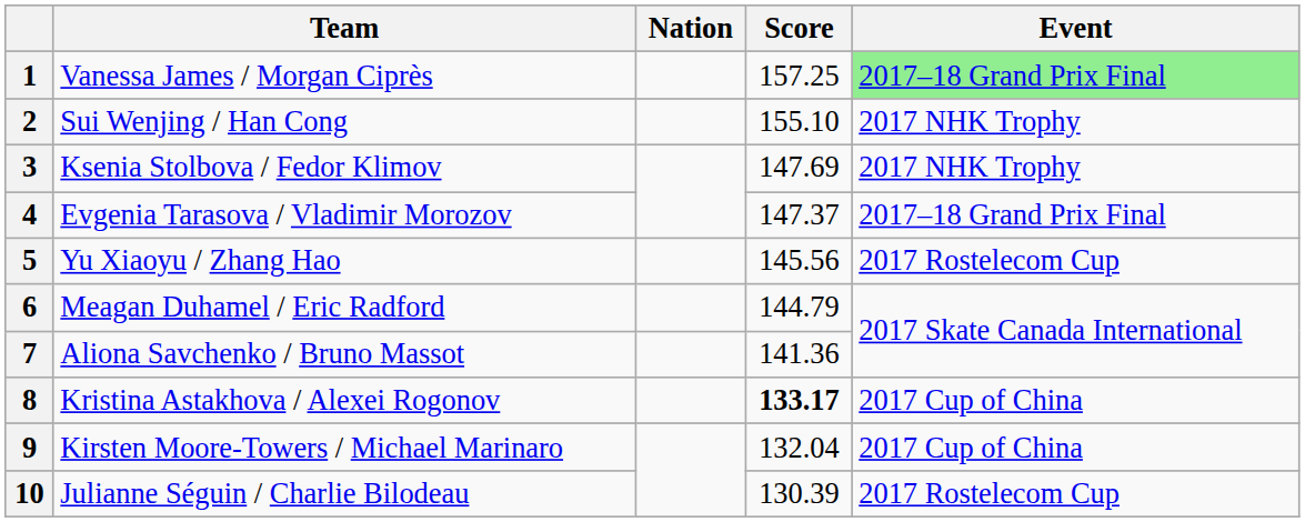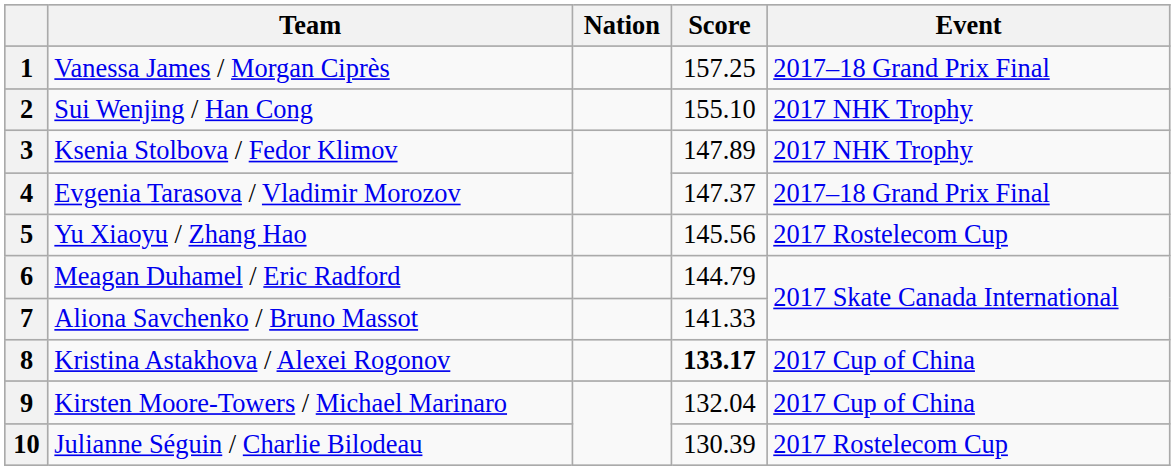1 | Event: lightgreen background -> no background
3 | Score: 147.69 -> 147.89
7 | Score: 141.36 -> 141.33
